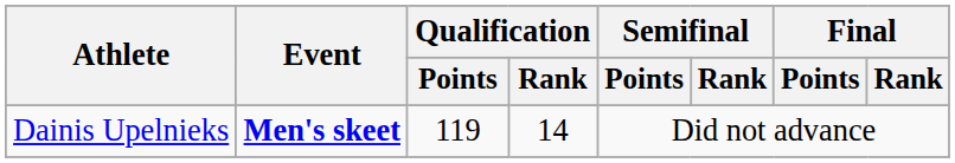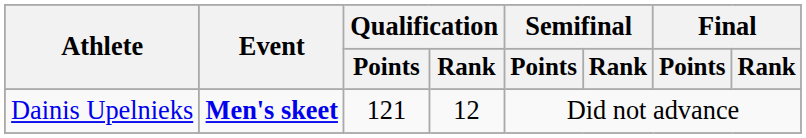Dainis Upelnieks | Qualification / Points: 119 -> 121
Dainis Upelnieks | Qualification / Rank: 14 -> 12
